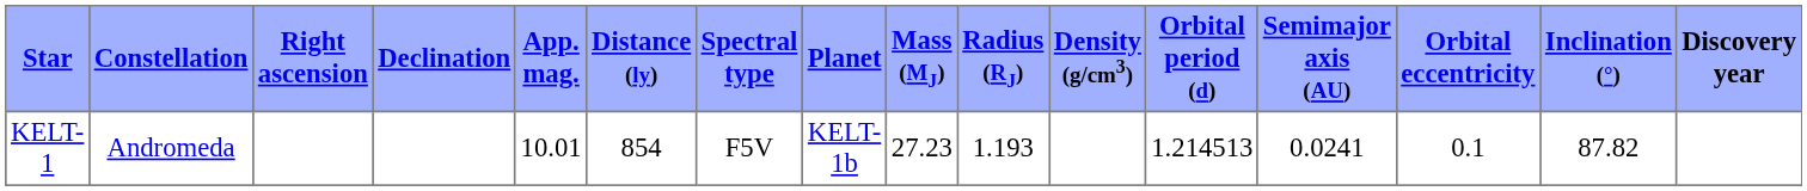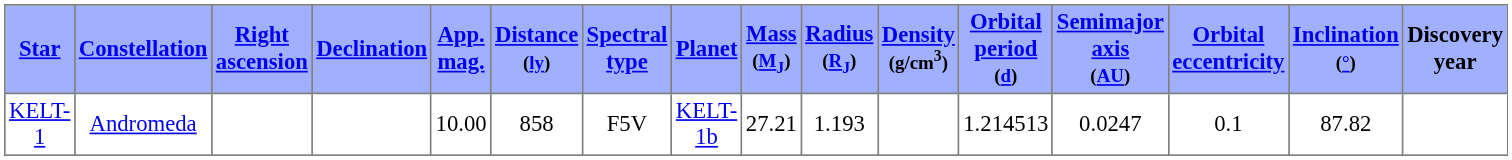KELT-1 | App. mag.: 10.01 -> 10.00
KELT-1 | Distance (ly): 854 -> 858
KELT-1 | Mass (MJ): 27.23 -> 27.21
KELT-1 | Semimajor axis (AU): 0.0241 -> 0.0247
